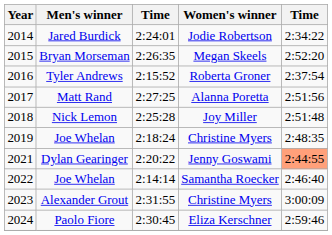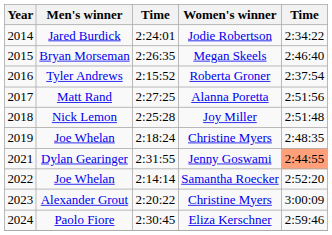Bryan Morseman | column 5: 2:52:20 -> 2:46:40
Dylan Gearinger | column 3: 2:20:22 -> 2:31:55
Joe Whelan / Samantha Roecker | column 5: 2:46:40 -> 2:52:20
Alexander Grout | column 3: 2:31:55 -> 2:20:22
